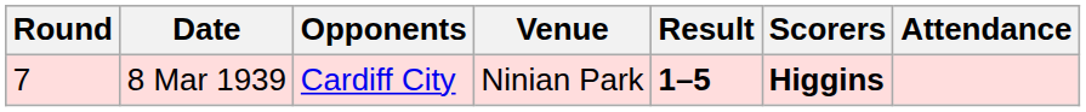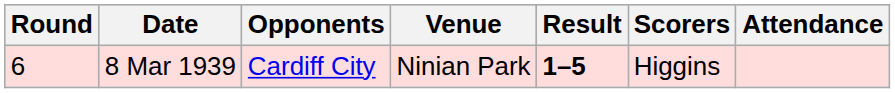8 Mar 1939 | Round: 7 -> 6
8 Mar 1939 | Scorers: bold -> normal
